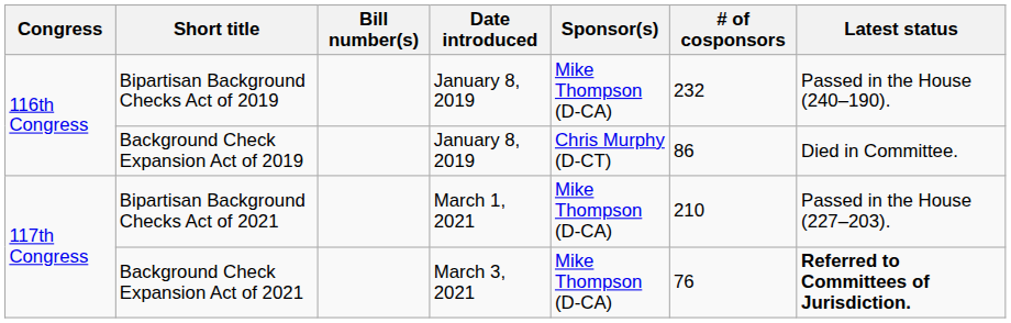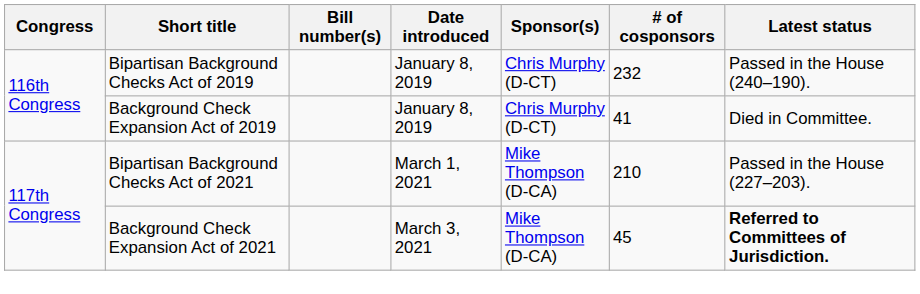Bipartisan Background Checks Act of 2019 | Sponsor(s): Mike Thompson (D-CA) -> Chris Murphy (D-CT)
Background Check Expansion Act of 2019 | # of cosponsors: 86 -> 41
Background Check Expansion Act of 2021 | # of cosponsors: 76 -> 45
